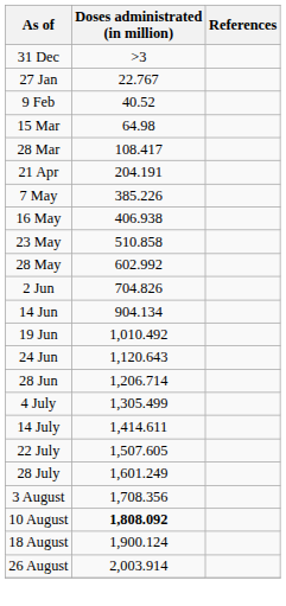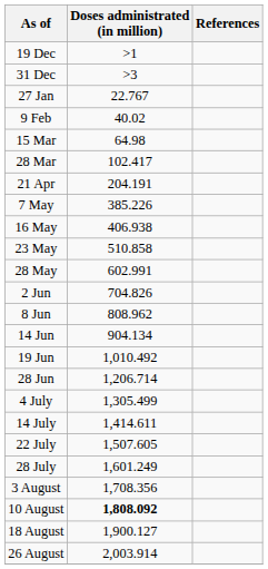+ row: 19 Dec | >1
9 Feb | Doses administrated (in million): 40.52 -> 40.02
28 Mar | Doses administrated (in million): 108.417 -> 102.417
28 May | Doses administrated (in million): 602.992 -> 602.991
+ row: 8 Jun | 808.962
- row: 24 Jun | 1,120.643
18 August | Doses administrated (in million): 1,900.124 -> 1,900.127
